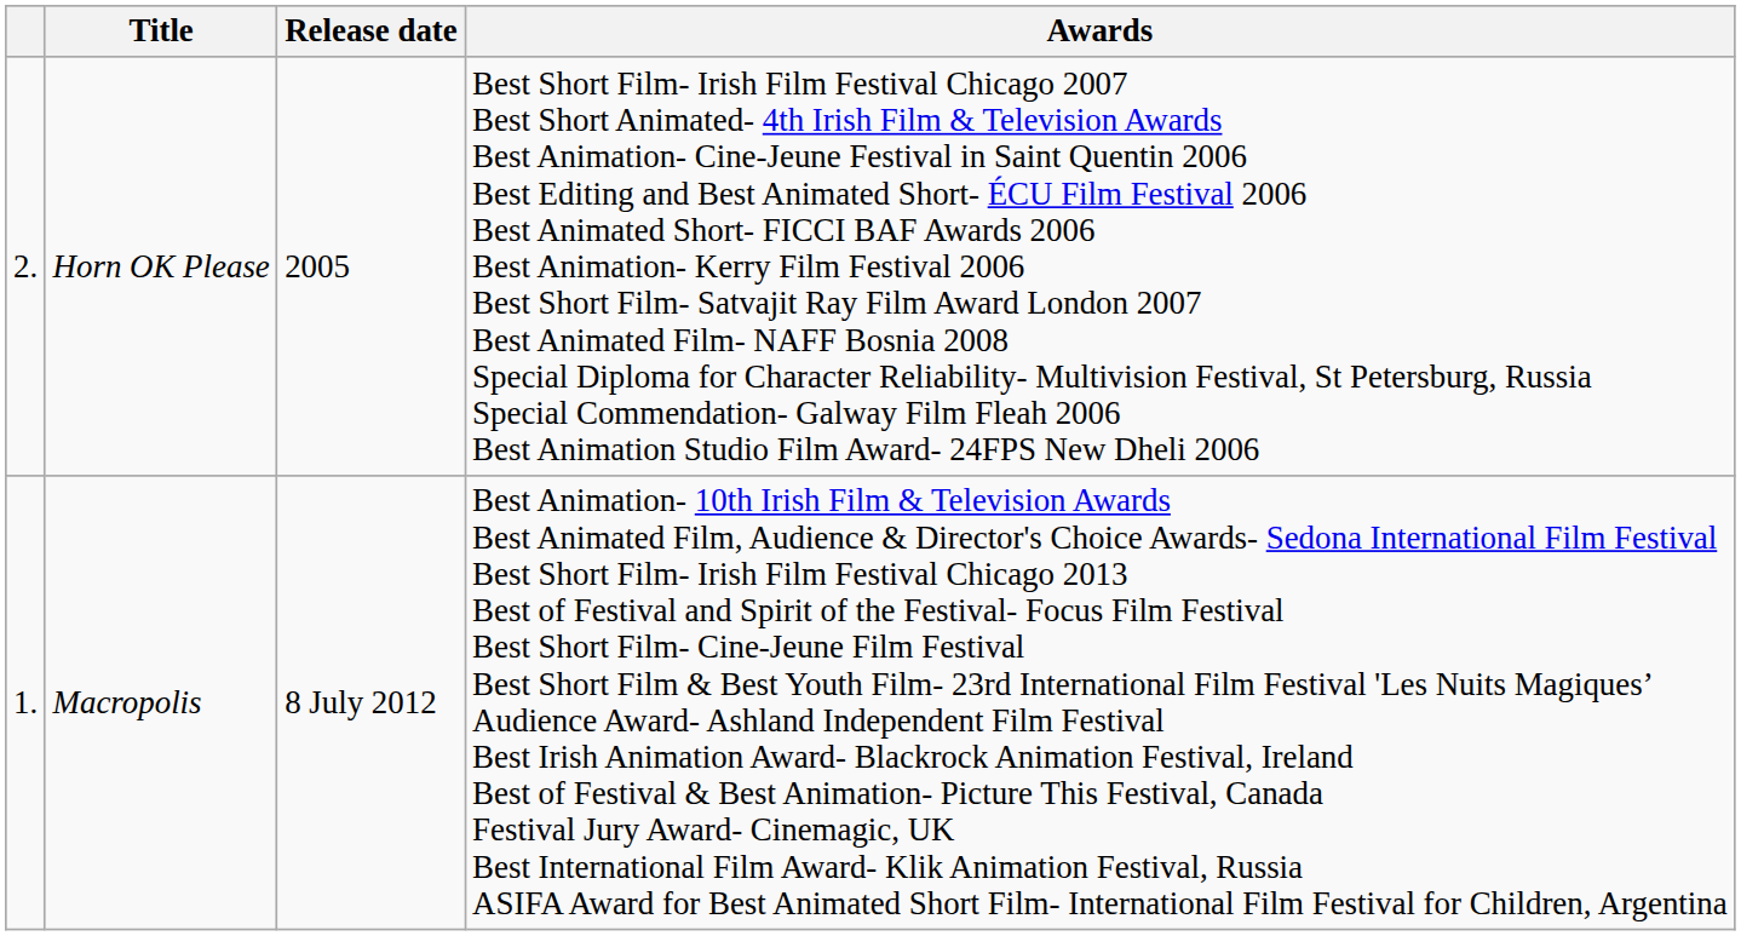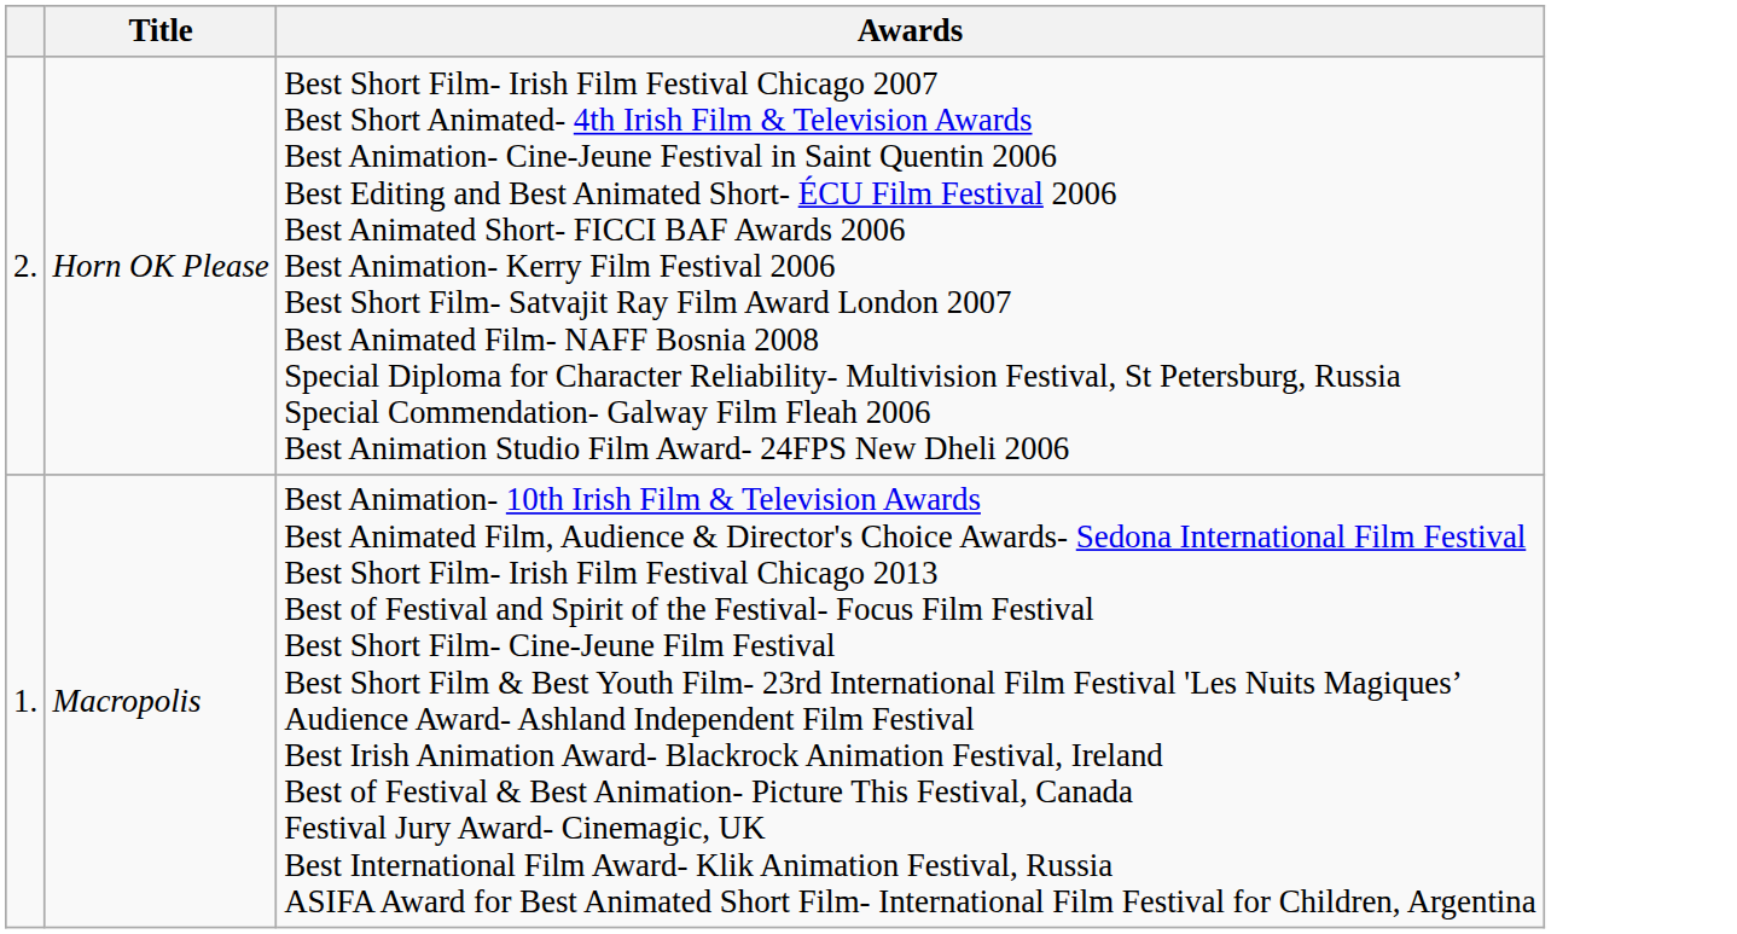- column: Release date | 2005 | 8 July 2012
